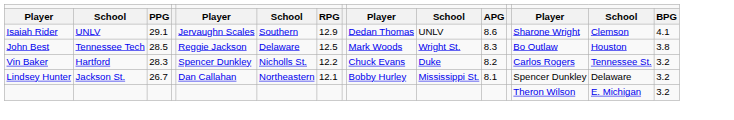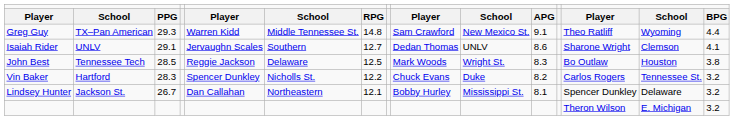+ row: Greg Guy | TX–Pan American | 29.3 | Warren Kidd | Middle Tennessee St. | 14.8 | Sam Crawford | New Mexico St. | 9.1 | Theo Ratliff | Wyoming | 4.4
Isaiah Rider | column 7: 12.9 -> 12.7
